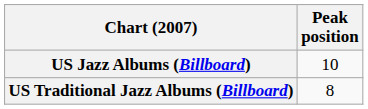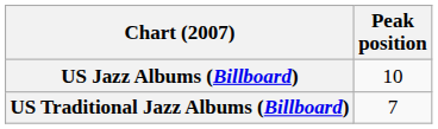US Traditional Jazz Albums (Billboard) | Peak position: 8 -> 7
